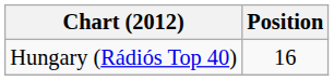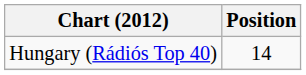Hungary (Rádiós Top 40) | Position: 16 -> 14
